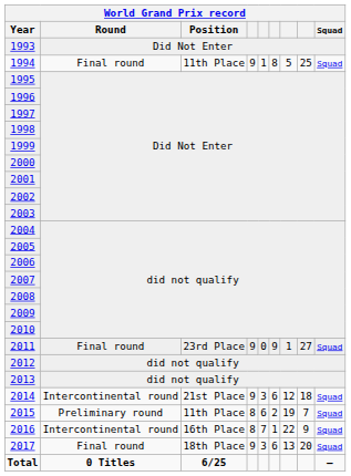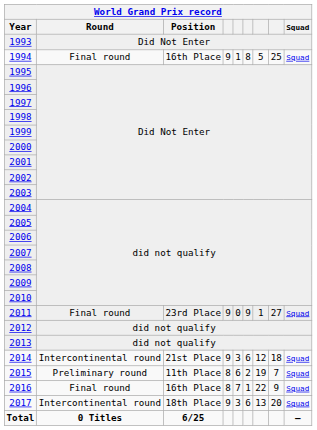1994 | Position: 11th Place -> 16th Place
2016 | Round: Intercontinental round -> Final round
2017 | Round: Final round -> Intercontinental round
